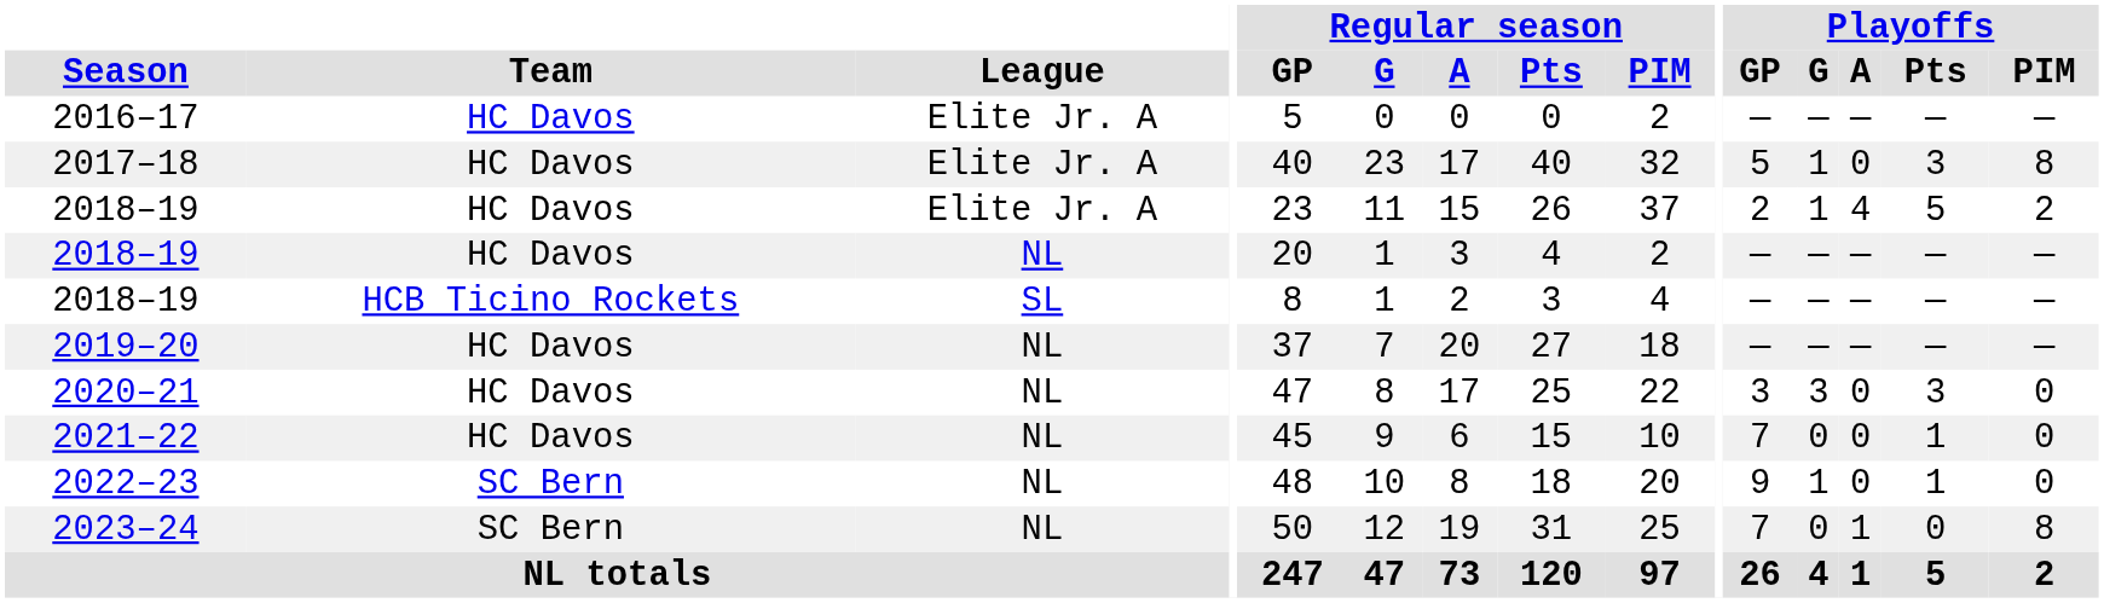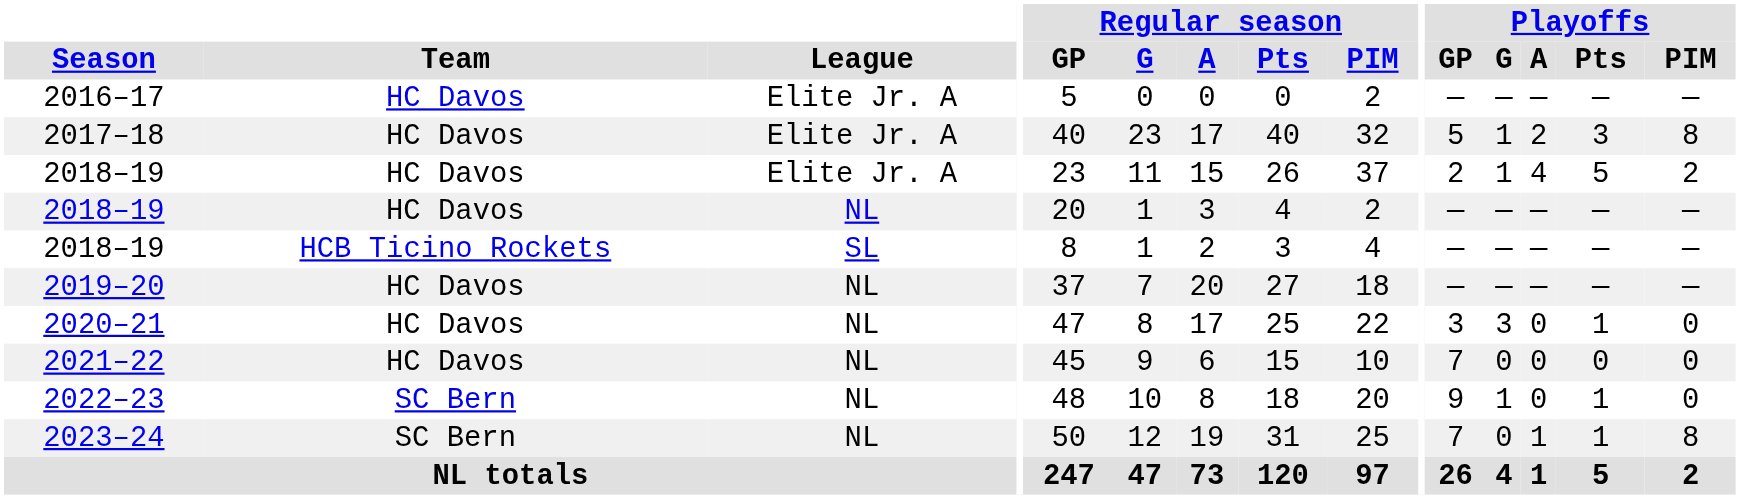2017–18 | Playoffs / A: 0 -> 2
2020–21 | Playoffs / Pts: 3 -> 1
2021–22 | Playoffs / Pts: 1 -> 0
2023–24 | Playoffs / Pts: 0 -> 1
